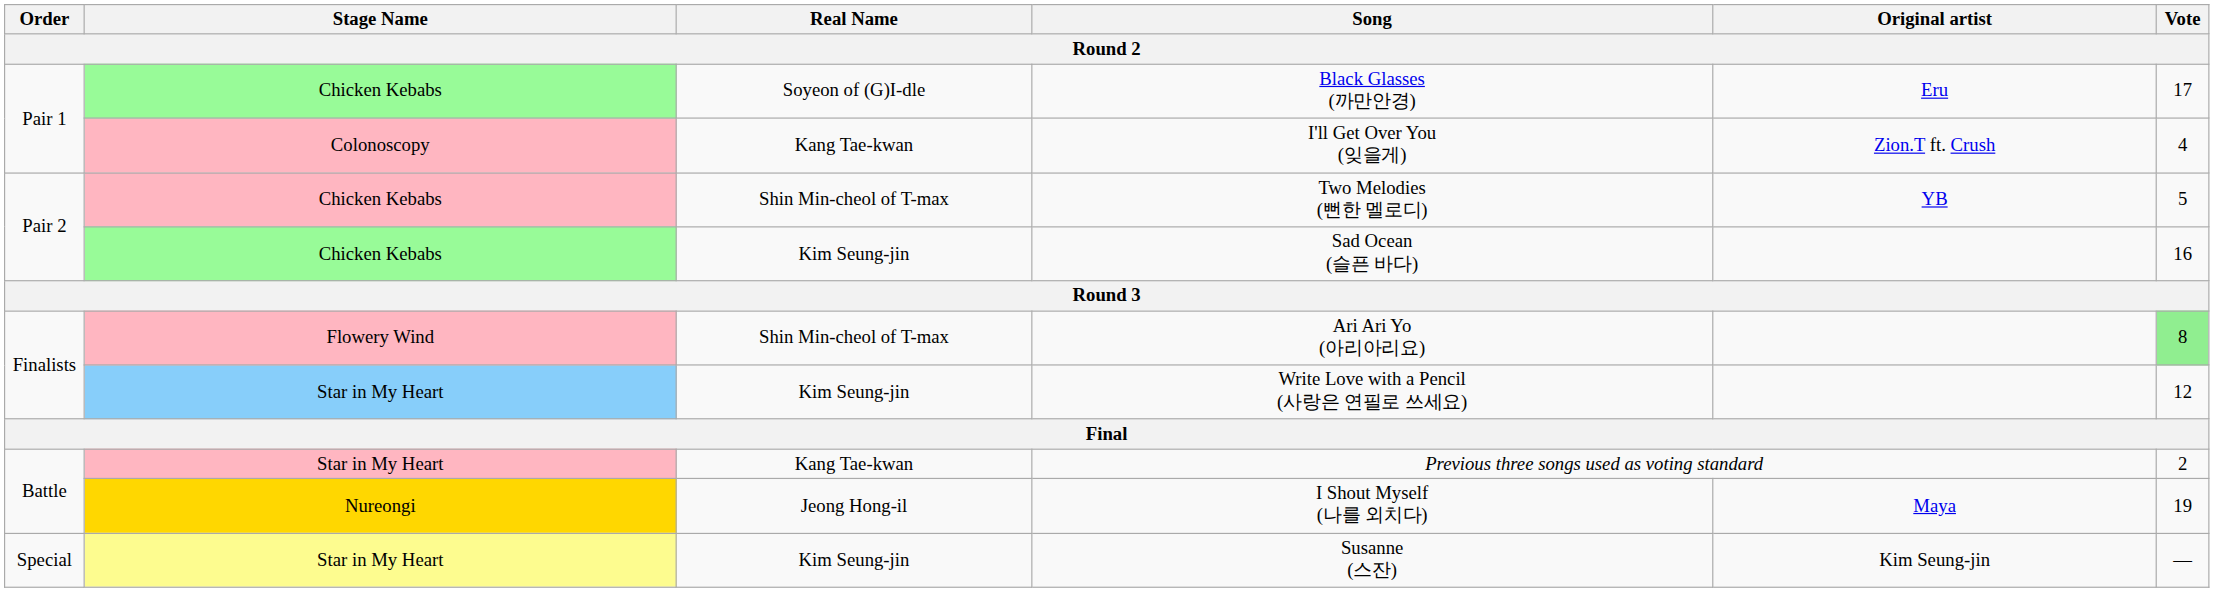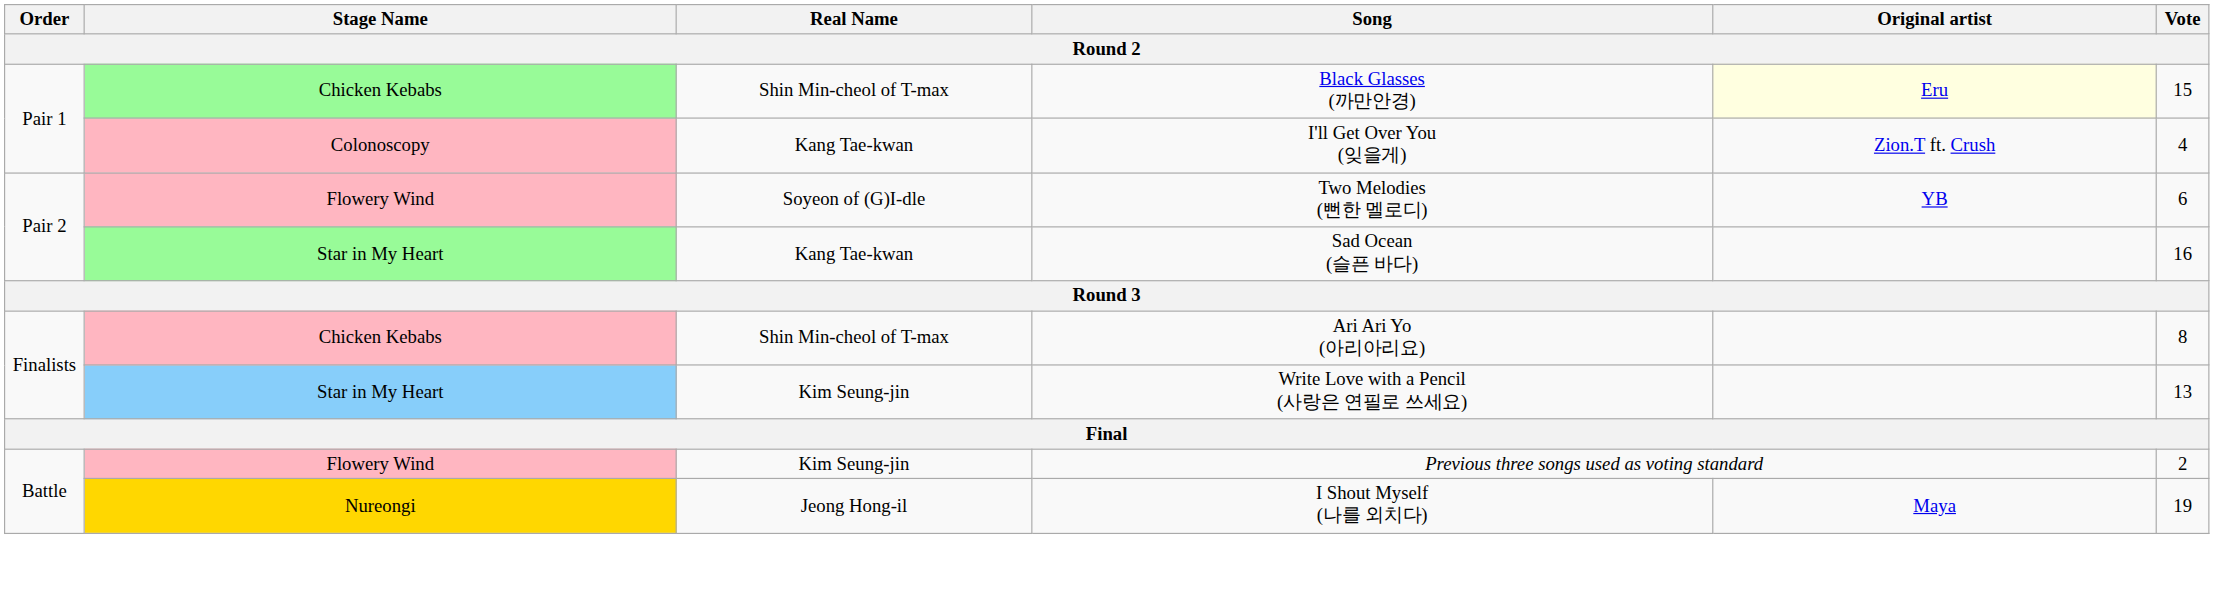Black Glasses (까만안경) | Real Name: Soyeon of (G)I-dle -> Shin Min-cheol of T-max
Black Glasses (까만안경) | Original artist: no background -> lightyellow background
Black Glasses (까만안경) | Vote: 17 -> 15
Two Melodies (뻔한 멜로디) | Stage Name: Chicken Kebabs -> Flowery Wind
Two Melodies (뻔한 멜로디) | Real Name: Shin Min-cheol of T-max -> Soyeon of (G)I-dle
Two Melodies (뻔한 멜로디) | Vote: 5 -> 6
Sad Ocean (슬픈 바다) | Stage Name: Chicken Kebabs -> Star in My Heart
Sad Ocean (슬픈 바다) | Real Name: Kim Seung-jin -> Kang Tae-kwan
Ari Ari Yo (아리아리요) | Stage Name: Flowery Wind -> Chicken Kebabs
Ari Ari Yo (아리아리요) | Vote: lightgreen background -> no background
Write Love with a Pencil (사랑은 연필로 쓰세요) | Vote: 12 -> 13
Previous three songs used as voting standard | Stage Name: Star in My Heart -> Flowery Wind
Previous three songs used as voting standard | Real Name: Kang Tae-kwan -> Kim Seung-jin
- row: Special | Star in My Heart | Kim Seung-jin | Susanne (스잔) | Kim Seung-jin | —
